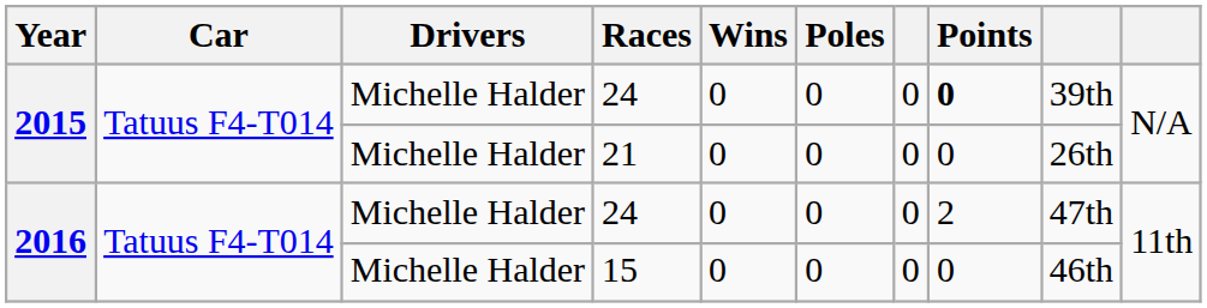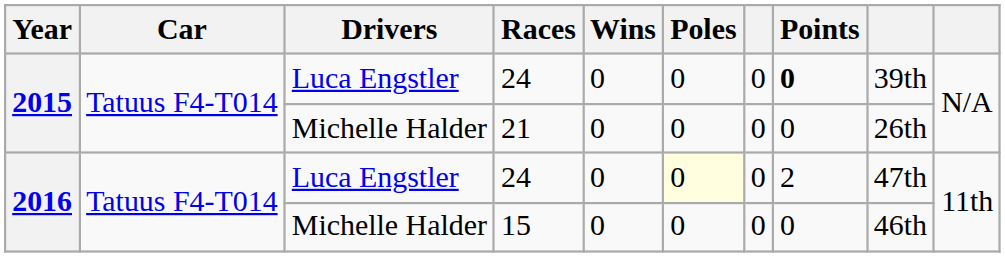2015 / 24 | Drivers: Michelle Halder -> Luca Engstler
2016 / 24 | Drivers: Michelle Halder -> Luca Engstler
2016 / 24 | Poles: no background -> lightyellow background
